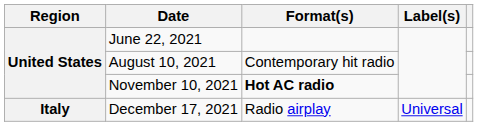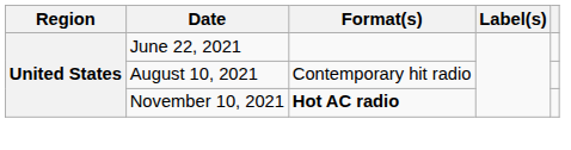- row: Italy | December 17, 2021 | Radio airplay | Universal
